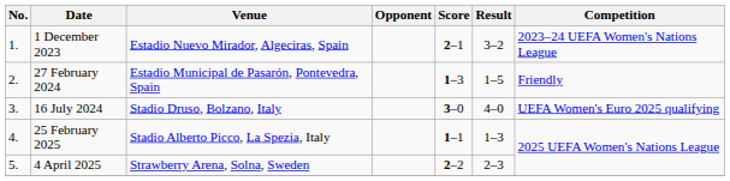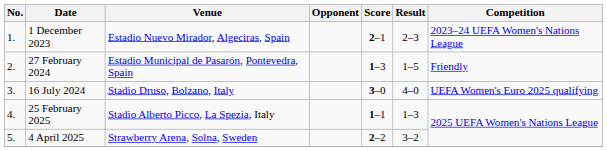1 December 2023 | Result: 3–2 -> 2–3
4 April 2025 | Result: 2–3 -> 3–2
